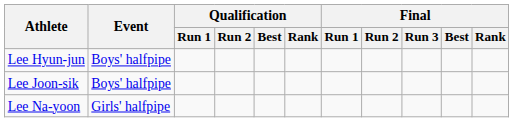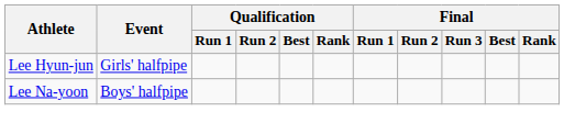Lee Hyun-jun | Event: Boys' halfpipe -> Girls' halfpipe
- row: Lee Joon-sik | Boys' halfpipe
Lee Na-yoon | Event: Girls' halfpipe -> Boys' halfpipe
